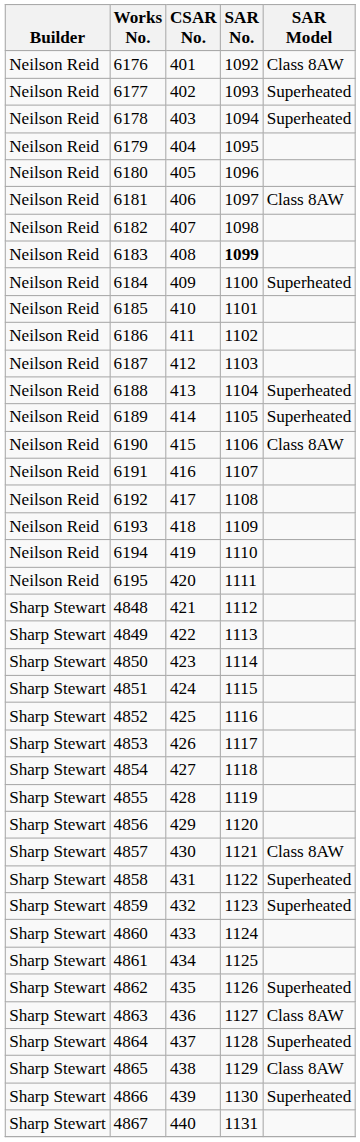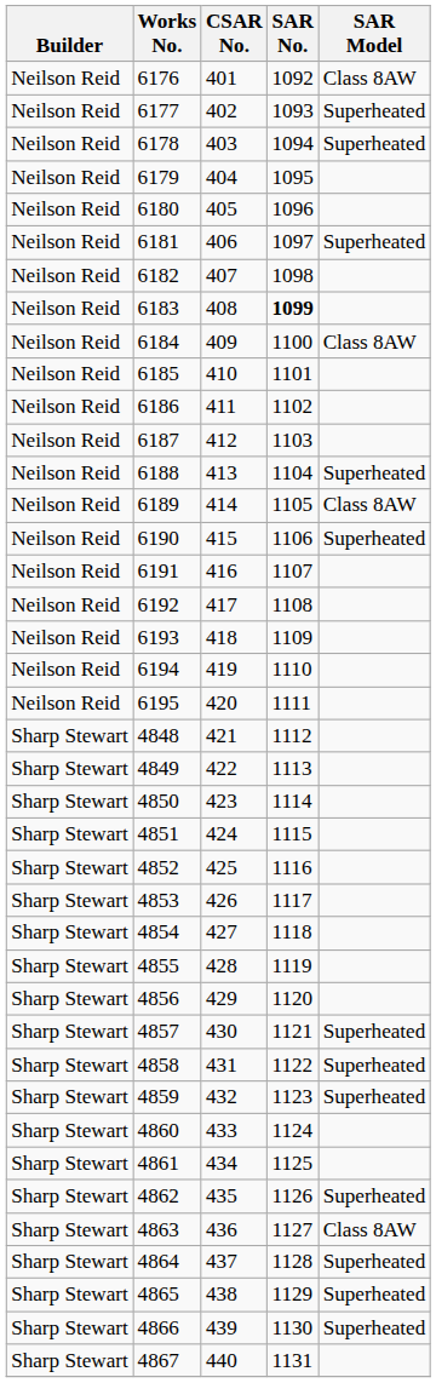6181 | SAR Model: Class 8AW -> Superheated
6184 | SAR Model: Superheated -> Class 8AW
6189 | SAR Model: Superheated -> Class 8AW
6190 | SAR Model: Class 8AW -> Superheated
4857 | SAR Model: Class 8AW -> Superheated
4865 | SAR Model: Class 8AW -> Superheated
